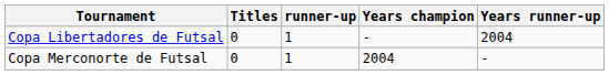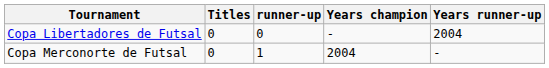Copa Libertadores de Futsal | runner-up: 1 -> 0
